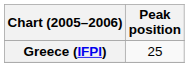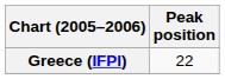Greece (IFPI) | Peak position: 25 -> 22
